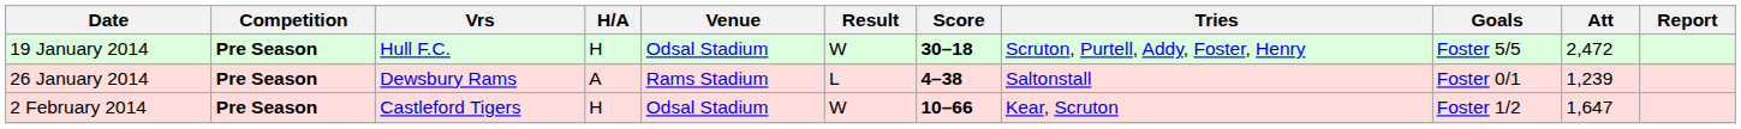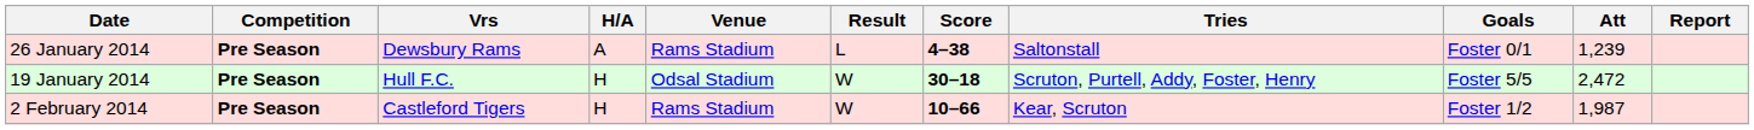rows swapped: 19 January 2014 <-> 26 January 2014
2 February 2014 | Venue: Odsal Stadium -> Rams Stadium
2 February 2014 | Att: 1,647 -> 1,987
